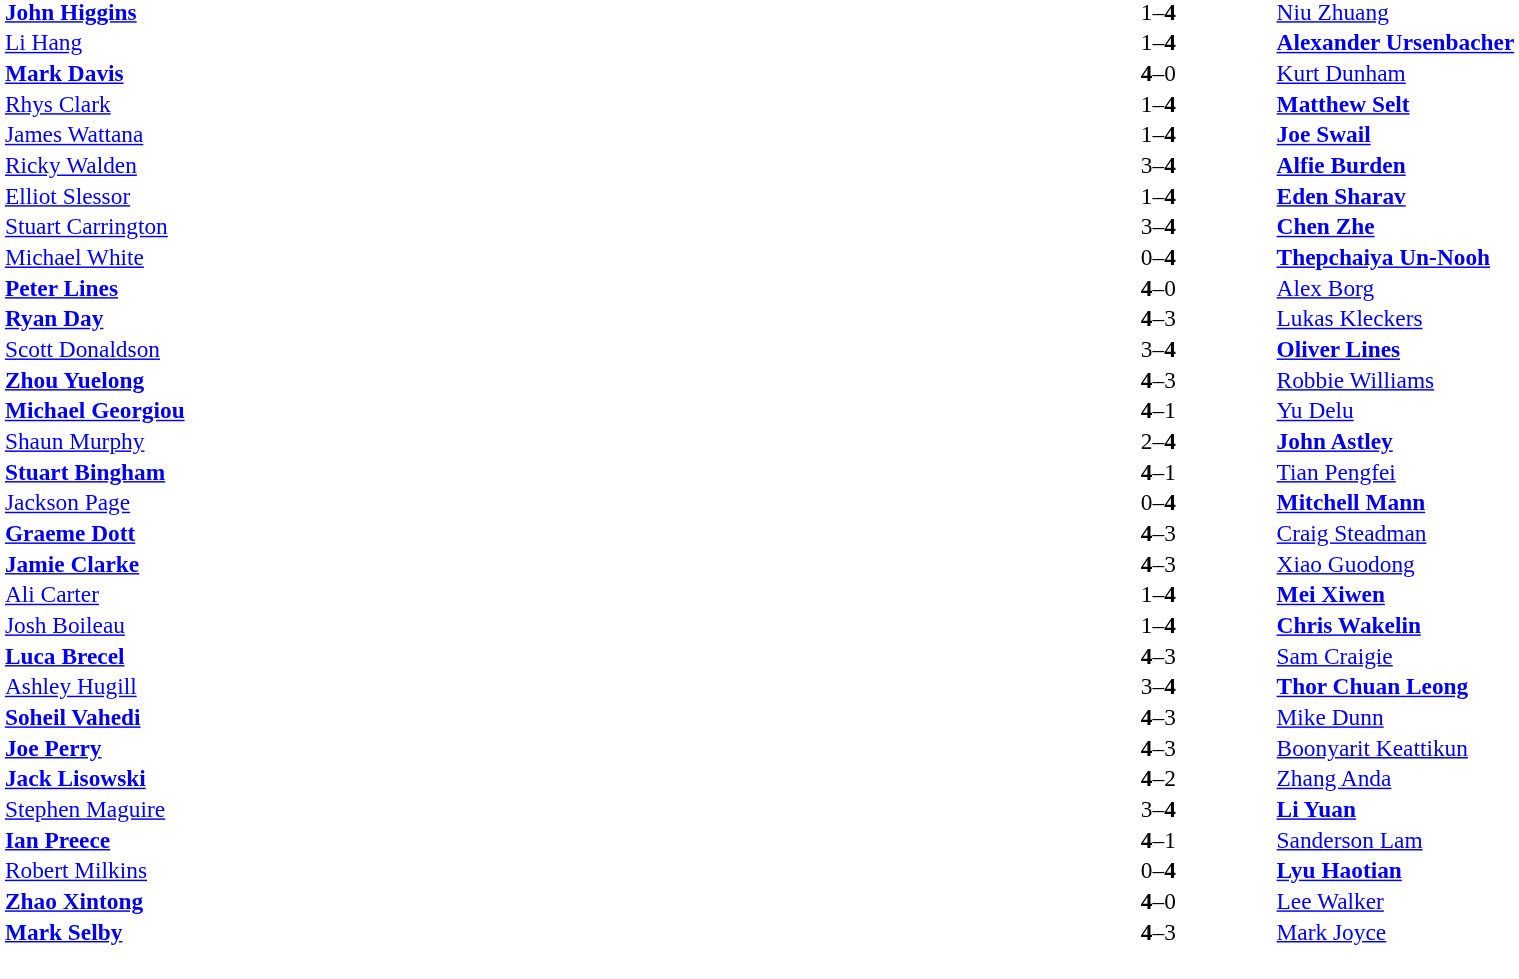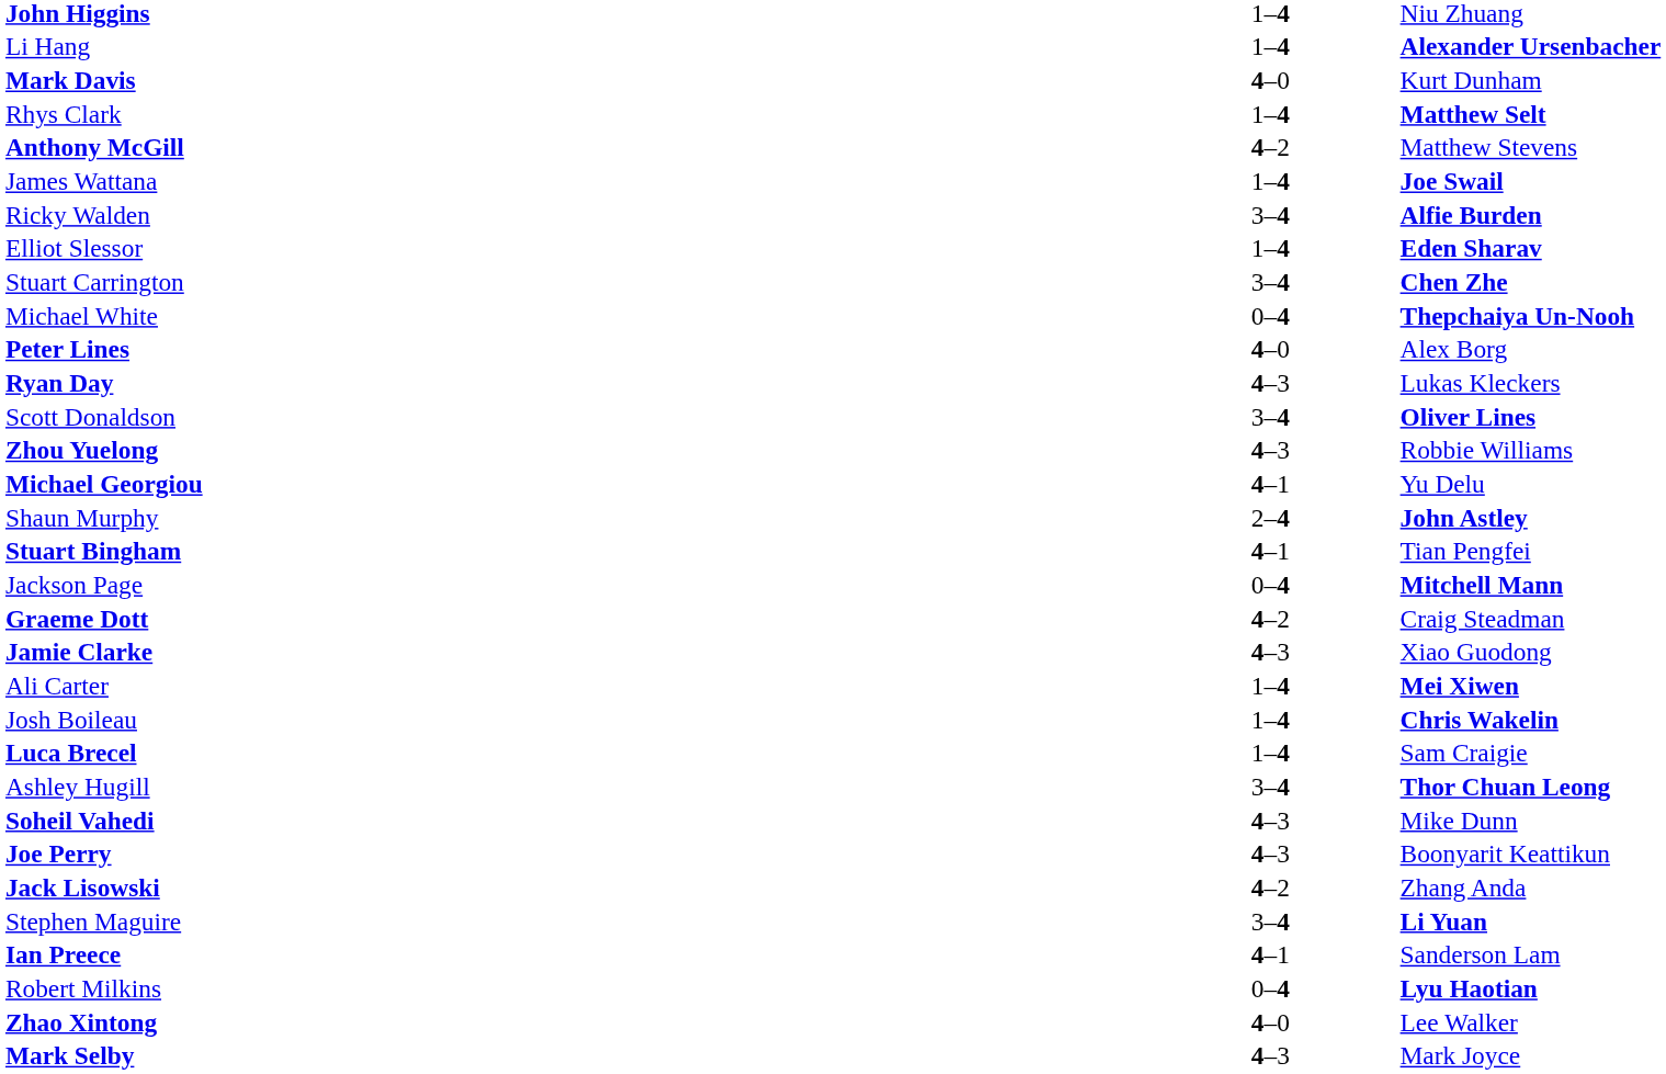+ row: Anthony McGill | 4–2 | Matthew Stevens
Graeme Dott | column 2: 4–3 -> 4–2
Luca Brecel | column 2: 4–3 -> 1–4
